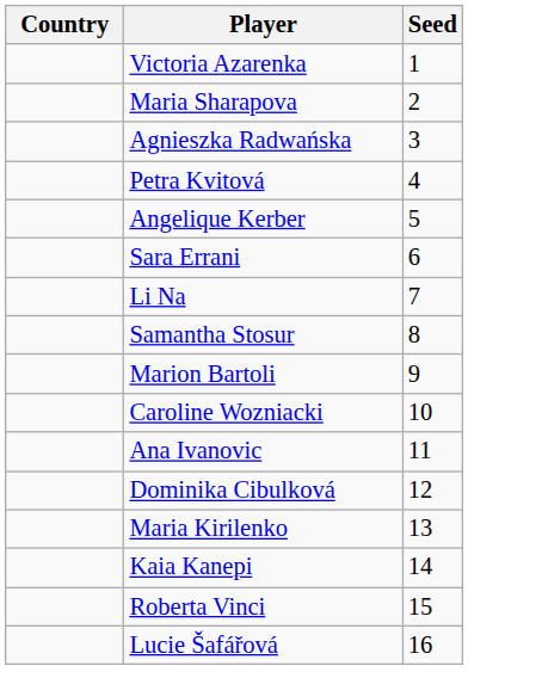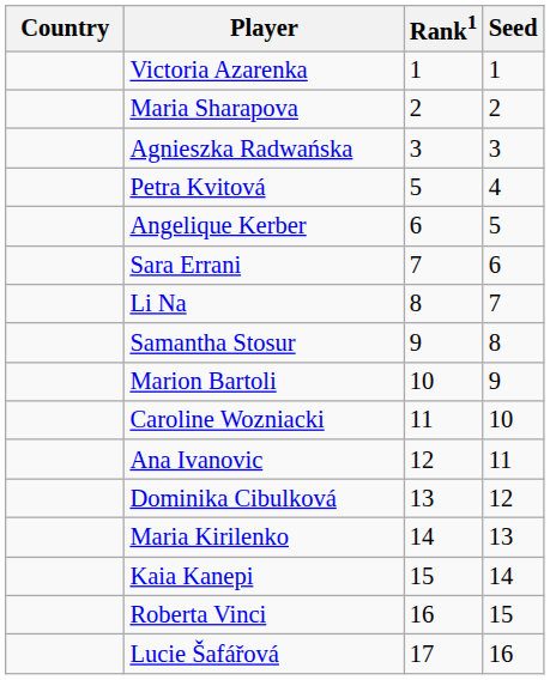+ column: Rank1 | 1 | 2 | 3 | 5 | 6 | 7 | 8 | 9 | 10 | 11 | 12 | 13 | 14 | 15 | 16 | 17
